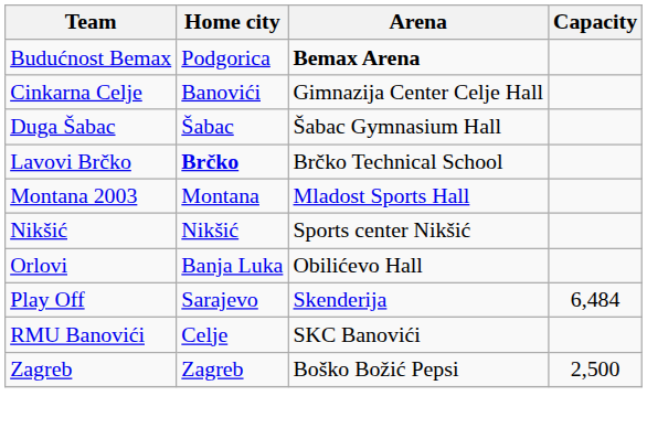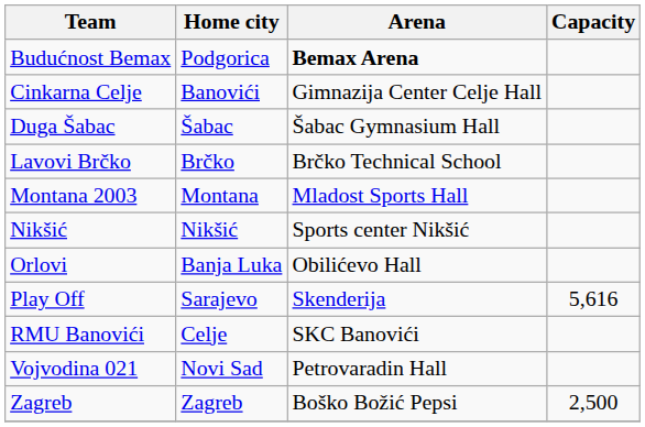Lavovi Brčko | Home city: bold -> normal
Play Off | Capacity: 6,484 -> 5,616
+ row: Vojvodina 021 | Novi Sad | Petrovaradin Hall
